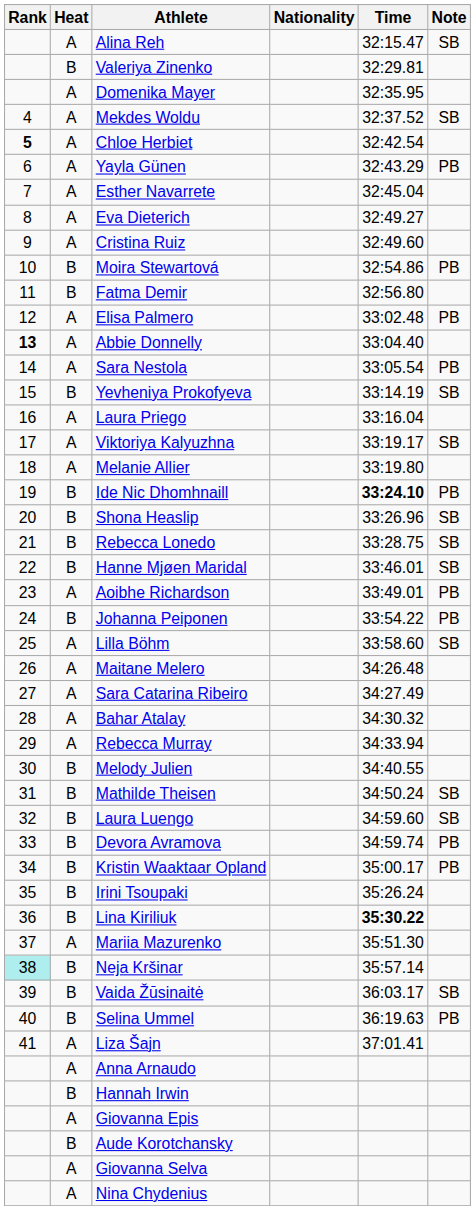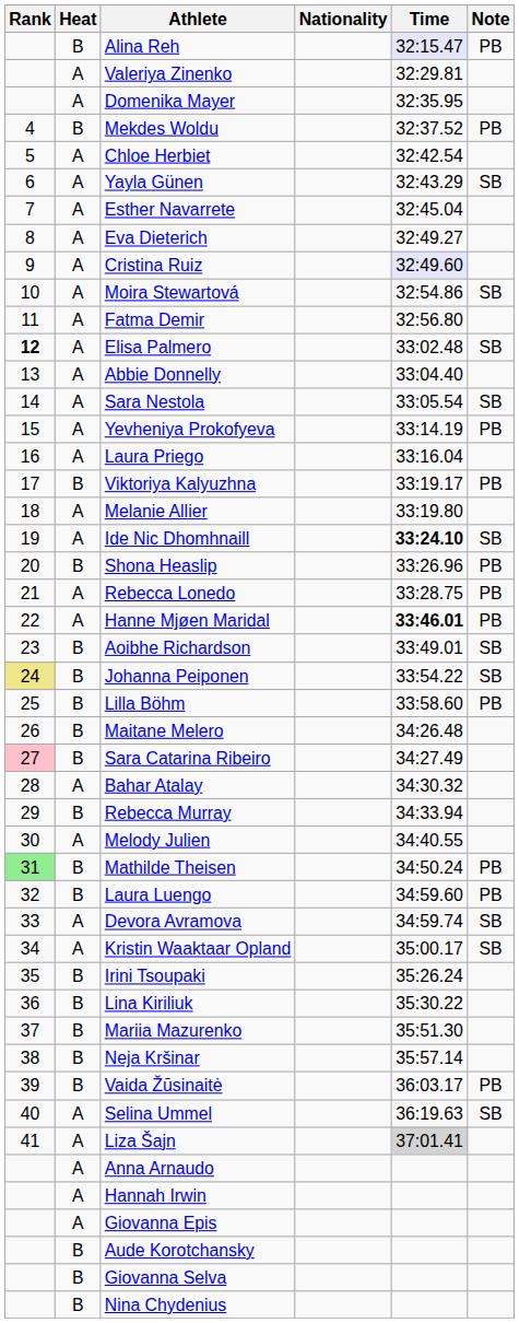Alina Reh | Heat: A -> B
Alina Reh | Time: no background -> lavender background
Alina Reh | Note: SB -> PB
Valeriya Zinenko | Heat: B -> A
Mekdes Woldu | Heat: A -> B
Mekdes Woldu | Note: SB -> PB
Chloe Herbiet | Rank: bold -> normal
Yayla Günen | Note: PB -> SB
Cristina Ruiz | Time: no background -> lavender background
Moira Stewartová | Heat: B -> A
Moira Stewartová | Note: PB -> SB
Fatma Demir | Heat: B -> A
Elisa Palmero | Rank: normal -> bold
Elisa Palmero | Note: PB -> SB
Abbie Donnelly | Rank: bold -> normal
Sara Nestola | Note: PB -> SB
Yevheniya Prokofyeva | Heat: B -> A
Yevheniya Prokofyeva | Note: SB -> PB
Viktoriya Kalyuzhna | Heat: A -> B
Viktoriya Kalyuzhna | Note: SB -> PB
Ide Nic Dhomhnaill | Heat: B -> A
Ide Nic Dhomhnaill | Note: PB -> SB
Shona Heaslip | Note: SB -> PB
Rebecca Lonedo | Heat: B -> A
Rebecca Lonedo | Note: SB -> PB
Hanne Mjøen Maridal | Heat: B -> A
Hanne Mjøen Maridal | Time: normal -> bold
Hanne Mjøen Maridal | Note: SB -> PB
Aoibhe Richardson | Heat: A -> B
Aoibhe Richardson | Note: PB -> SB
Johanna Peiponen | Rank: no background -> khaki background
Johanna Peiponen | Note: PB -> SB
Lilla Böhm | Heat: A -> B
Lilla Böhm | Note: SB -> PB
Maitane Melero | Heat: A -> B
Sara Catarina Ribeiro | Rank: no background -> pink background
Sara Catarina Ribeiro | Heat: A -> B
Rebecca Murray | Heat: A -> B
Melody Julien | Heat: B -> A
Mathilde Theisen | Rank: no background -> lightgreen background
Mathilde Theisen | Note: SB -> PB
Laura Luengo | Note: SB -> PB
Devora Avramova | Heat: B -> A
Devora Avramova | Note: PB -> SB
Kristin Waaktaar Opland | Heat: B -> A
Kristin Waaktaar Opland | Note: PB -> SB
Lina Kiriliuk | Time: bold -> normal
Mariia Mazurenko | Heat: A -> B
Neja Kršinar | Rank: paleturquoise background -> no background
Vaida Žūsinaitė | Note: SB -> PB
Selina Ummel | Heat: B -> A
Selina Ummel | Note: PB -> SB
Liza Šajn | Time: no background -> lightgrey background
Hannah Irwin | Heat: B -> A
Giovanna Selva | Heat: A -> B
Nina Chydenius | Heat: A -> B
